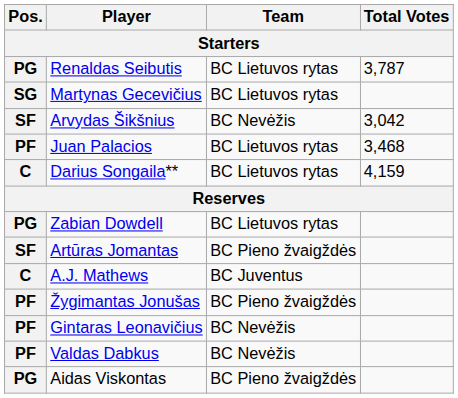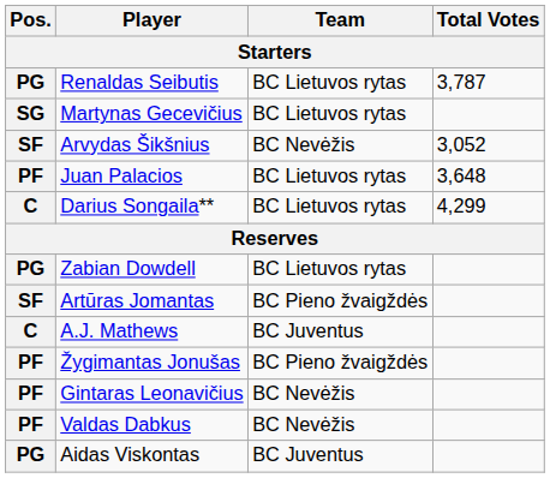Arvydas Šikšnius | Total Votes: 3,042 -> 3,052
Juan Palacios | Total Votes: 3,468 -> 3,648
Darius Songaila** | Total Votes: 4,159 -> 4,299
Aidas Viskontas | Team: BC Pieno žvaigždės -> BC Juventus
